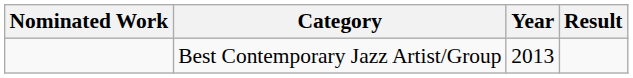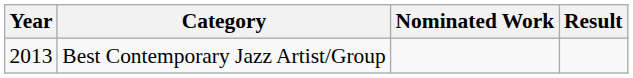columns swapped: Year <-> Nominated Work
